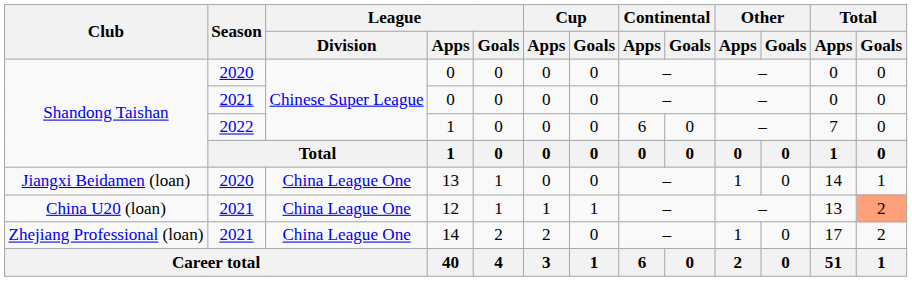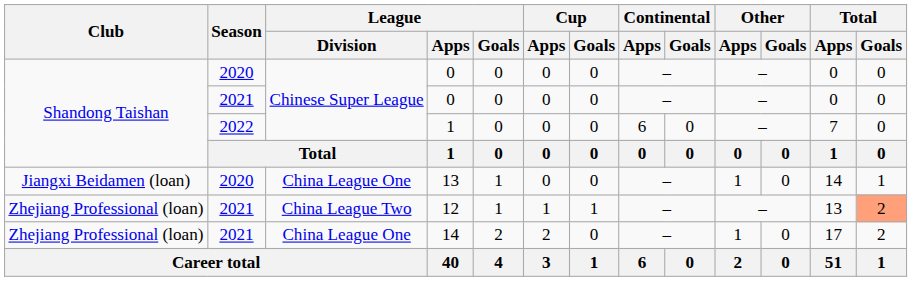12 | Club: China U20 (loan) -> Zhejiang Professional (loan)
12 | League / Division: China League One -> China League Two
